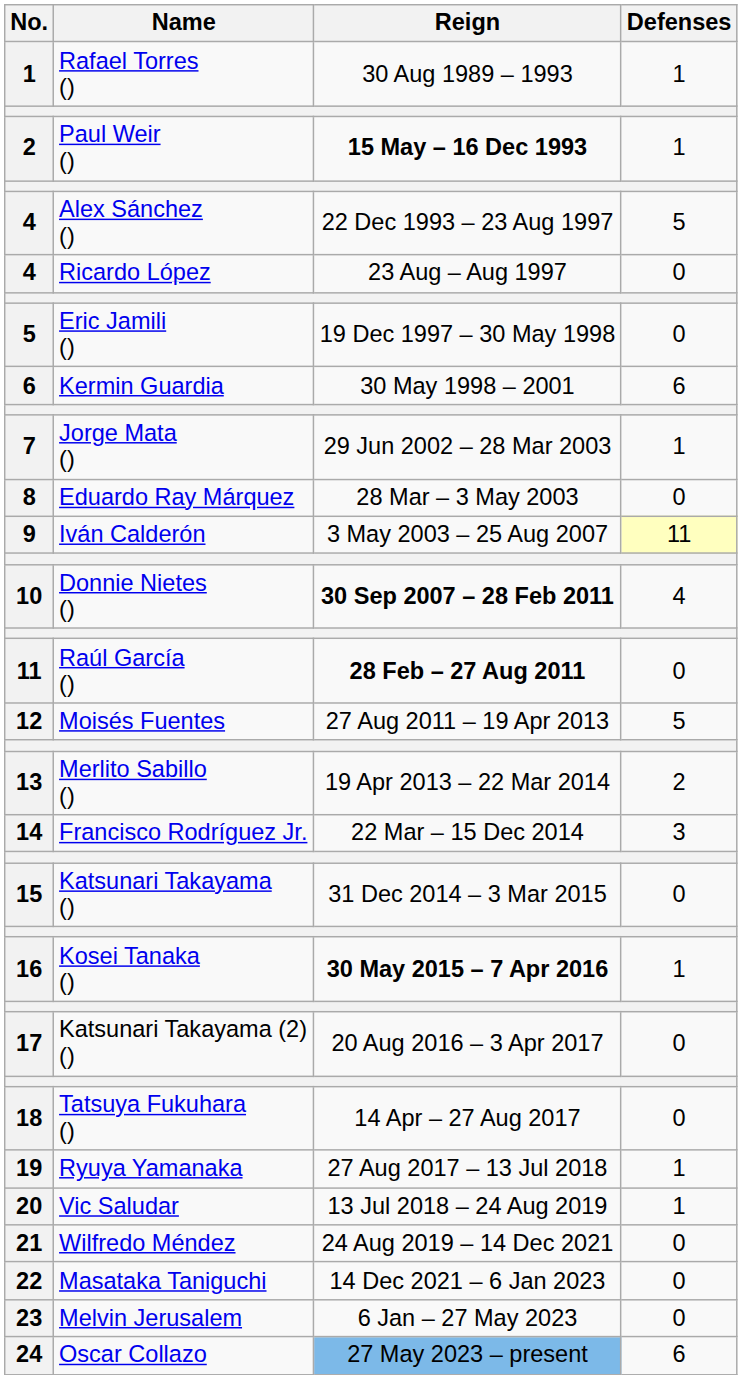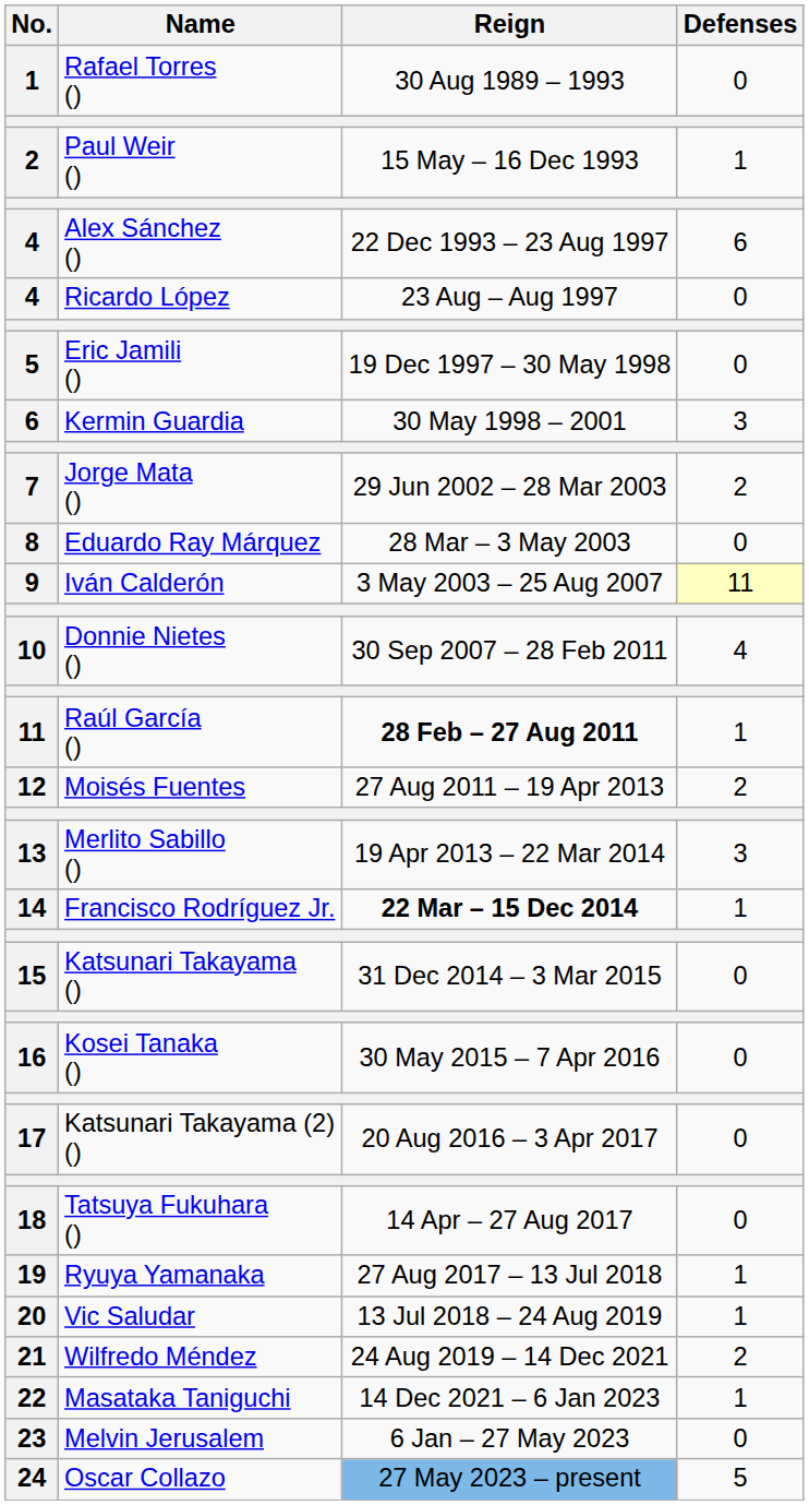Rafael Torres () | Defenses: 1 -> 0
Paul Weir () | Reign: bold -> normal
Alex Sánchez () | Defenses: 5 -> 6
Kermin Guardia | Defenses: 6 -> 3
Jorge Mata () | Defenses: 1 -> 2
Donnie Nietes () | Reign: bold -> normal
Raúl García () | Defenses: 0 -> 1
Moisés Fuentes | Defenses: 5 -> 2
Merlito Sabillo () | Defenses: 2 -> 3
Francisco Rodríguez Jr. | Reign: normal -> bold
Francisco Rodríguez Jr. | Defenses: 3 -> 1
Kosei Tanaka () | Reign: bold -> normal
Kosei Tanaka () | Defenses: 1 -> 0
Wilfredo Méndez | Defenses: 0 -> 2
Masataka Taniguchi | Defenses: 0 -> 1
Oscar Collazo | Defenses: 6 -> 5
